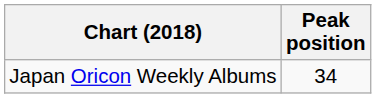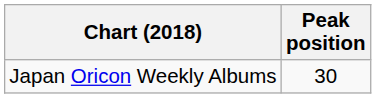Japan Oricon Weekly Albums | Peak position: 34 -> 30
